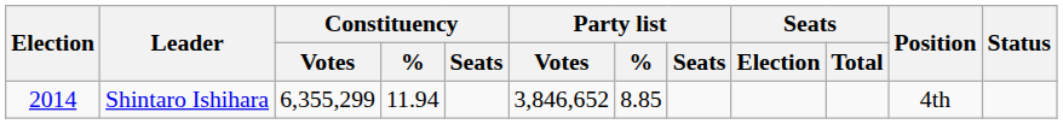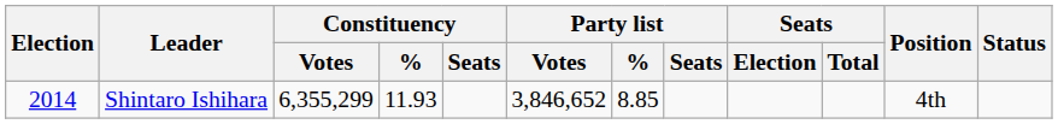Shintaro Ishihara | Constituency / %: 11.94 -> 11.93
